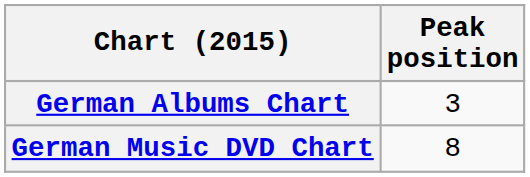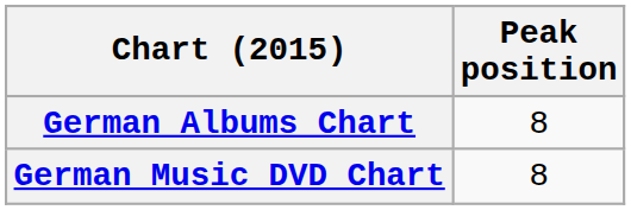German Albums Chart | Peak position: 3 -> 8
